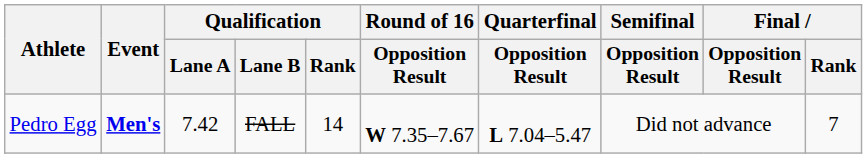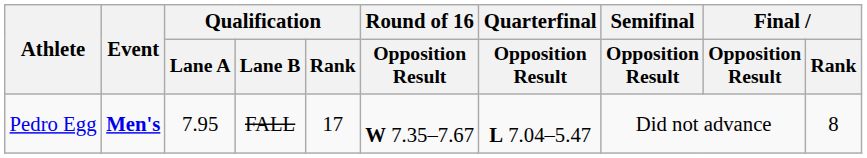Pedro Egg | Qualification / Lane A: 7.42 -> 7.95
Pedro Egg | Qualification / Rank: 14 -> 17
Pedro Egg | Final / Rank: 7 -> 8
